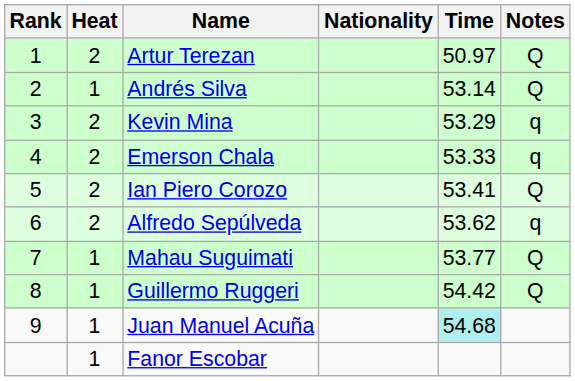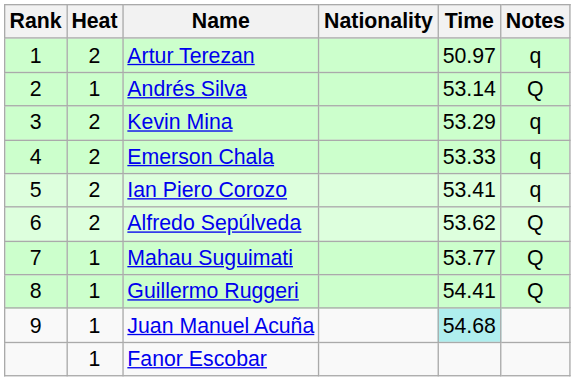Artur Terezan | Notes: Q -> q
Ian Piero Corozo | Notes: Q -> q
Alfredo Sepúlveda | Notes: q -> Q
Guillermo Ruggeri | Time: 54.42 -> 54.41
